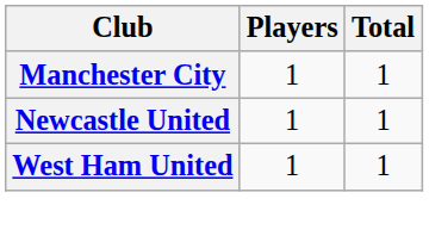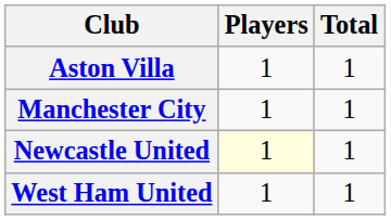+ row: Aston Villa | 1 | 1
Newcastle United | Players: no background -> lightyellow background
